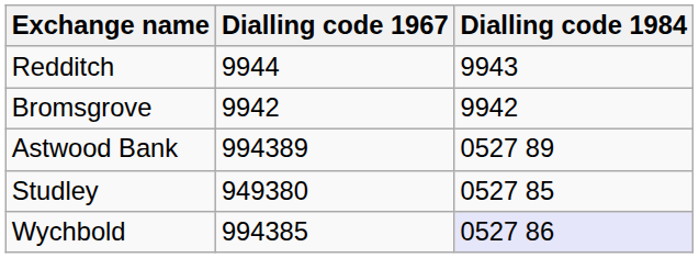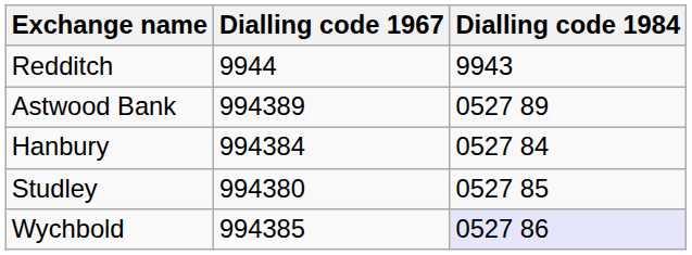- row: Bromsgrove | 9942 | 9942
+ row: Hanbury | 994384 | 0527 84
Studley | Dialling code 1967: 949380 -> 994380
